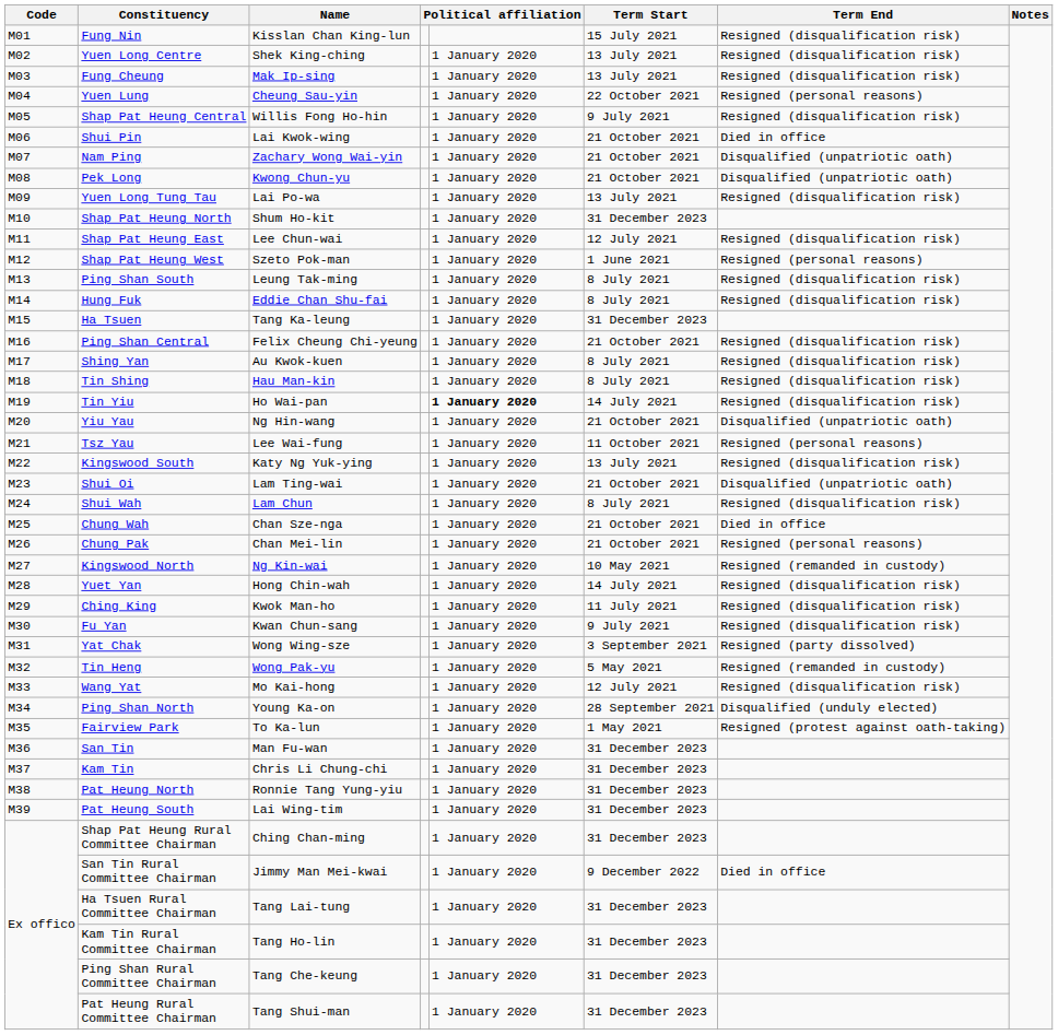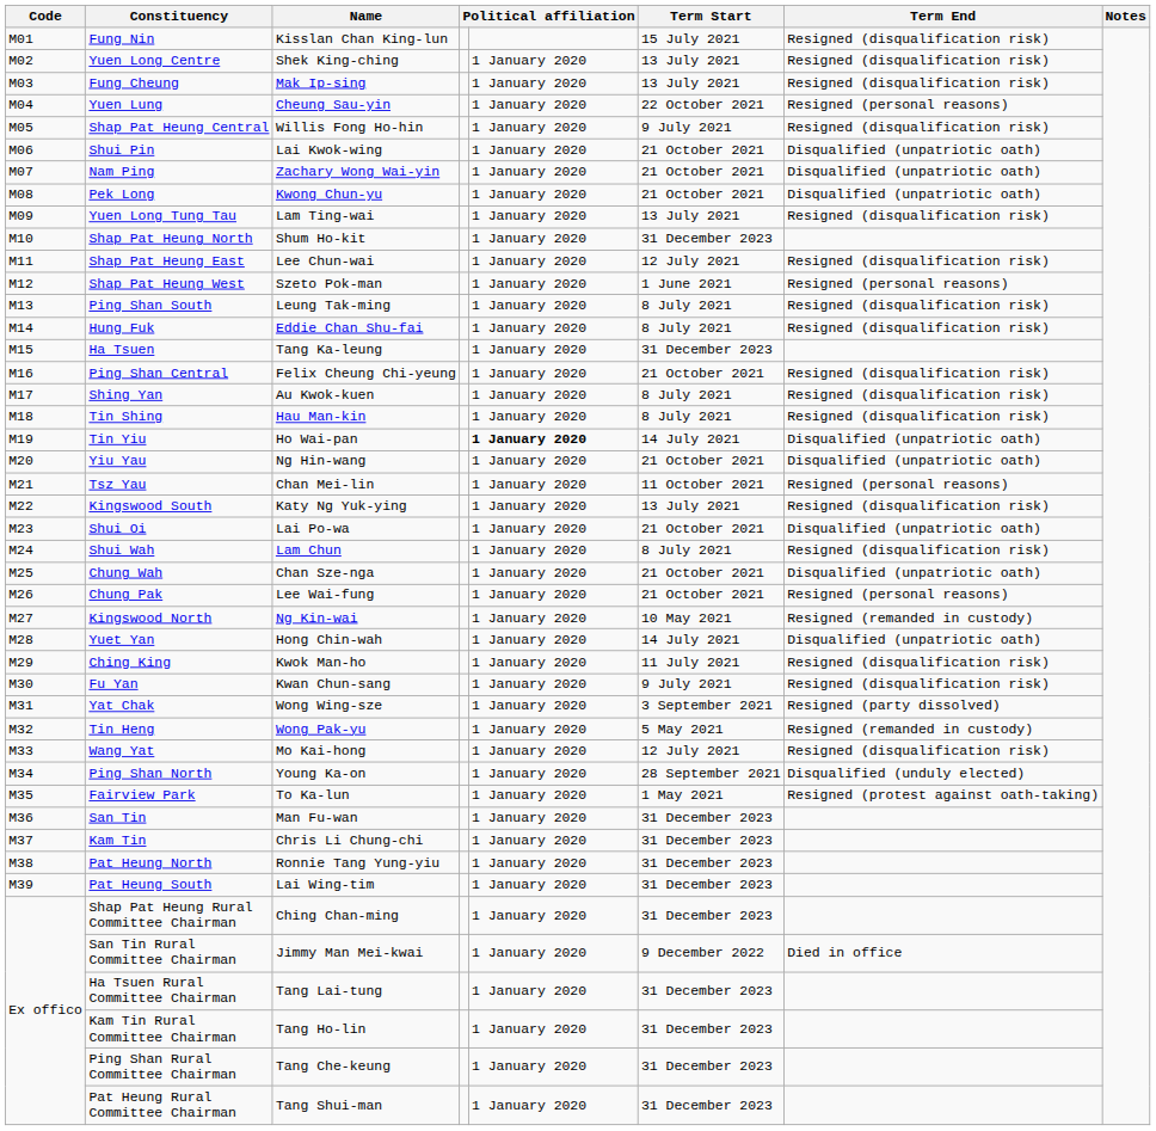Shui Pin | Term End: Died in office -> Disqualified (unpatriotic oath)
Yuen Long Tung Tau | Name: Lai Po-wa -> Lam Ting-wai
Tin Yiu | Term End: Resigned (disqualification risk) -> Disqualified (unpatriotic oath)
Tsz Yau | Name: Lee Wai-fung -> Chan Mei-lin
Shui Oi | Name: Lam Ting-wai -> Lai Po-wa
Chung Wah | Term End: Died in office -> Disqualified (unpatriotic oath)
Chung Pak | Name: Chan Mei-lin -> Lee Wai-fung
Yuet Yan | Term End: Resigned (disqualification risk) -> Disqualified (unpatriotic oath)
